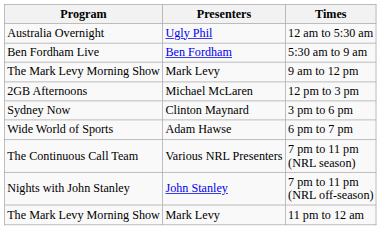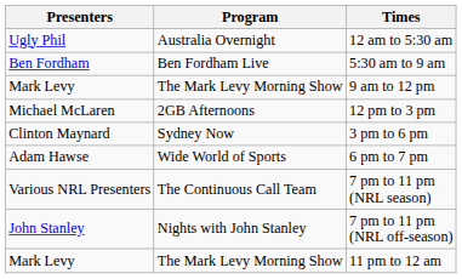columns swapped: Program <-> Presenters
